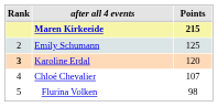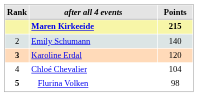Emily Schumann | Points: 125 -> 140
Chloé Chevalier | Points: 107 -> 104
Flurina Volken | Rank: normal -> bold
